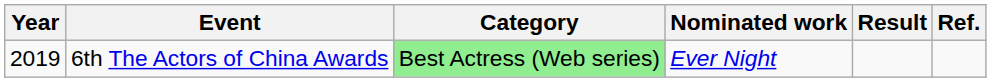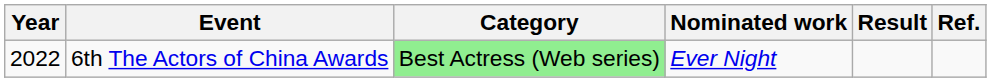6th The Actors of China Awards | Year: 2019 -> 2022
